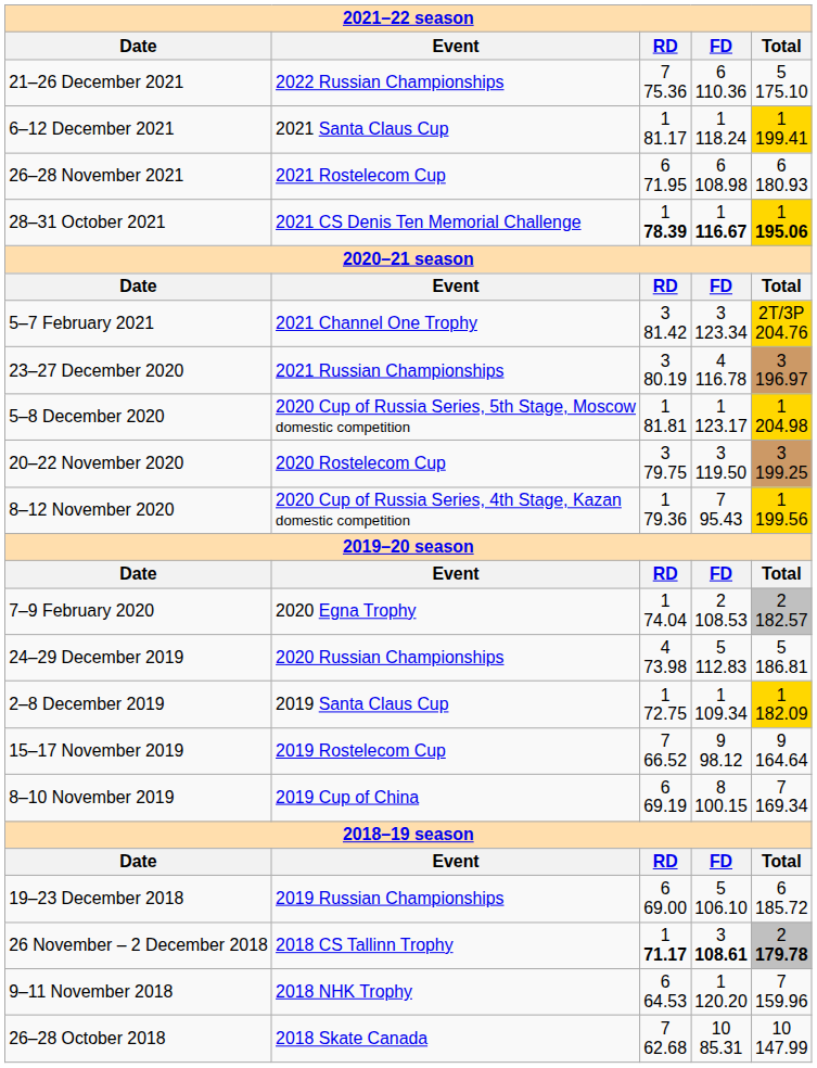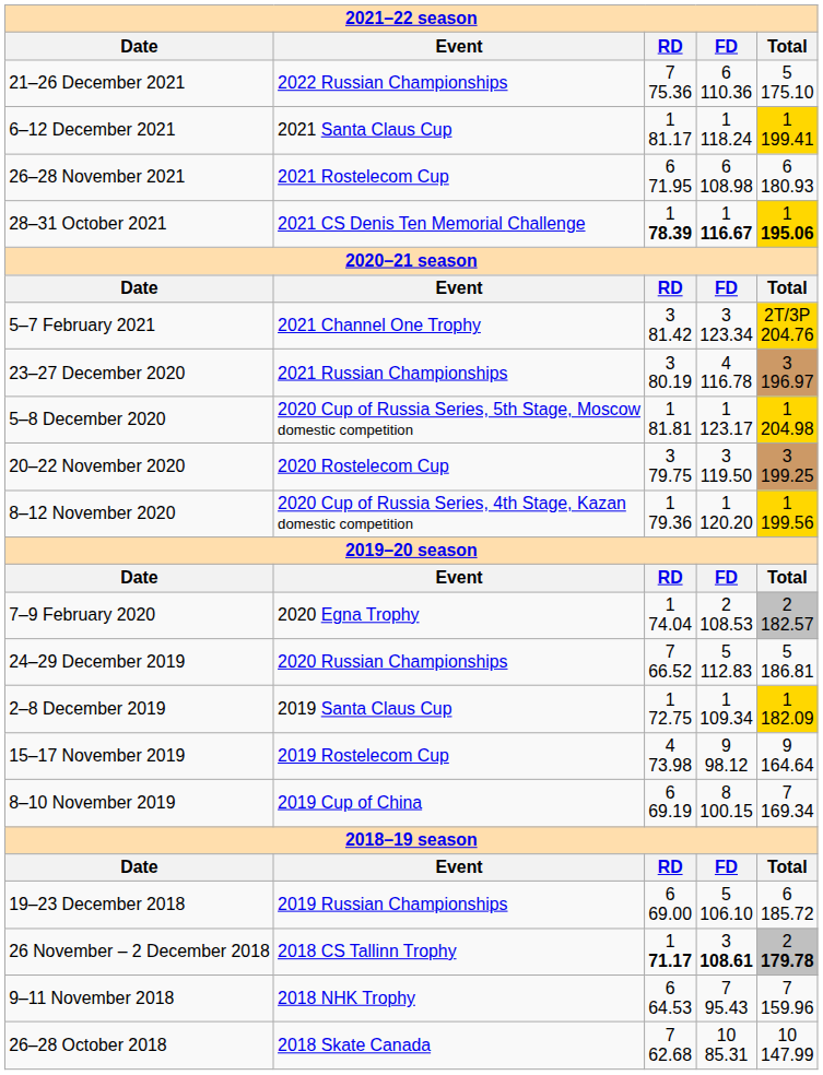8–12 November 2020 | column 4: 7 95.43 -> 1 120.20
24–29 December 2019 | column 3: 4 73.98 -> 7 66.52
15–17 November 2019 | column 3: 7 66.52 -> 4 73.98
9–11 November 2018 | column 4: 1 120.20 -> 7 95.43
